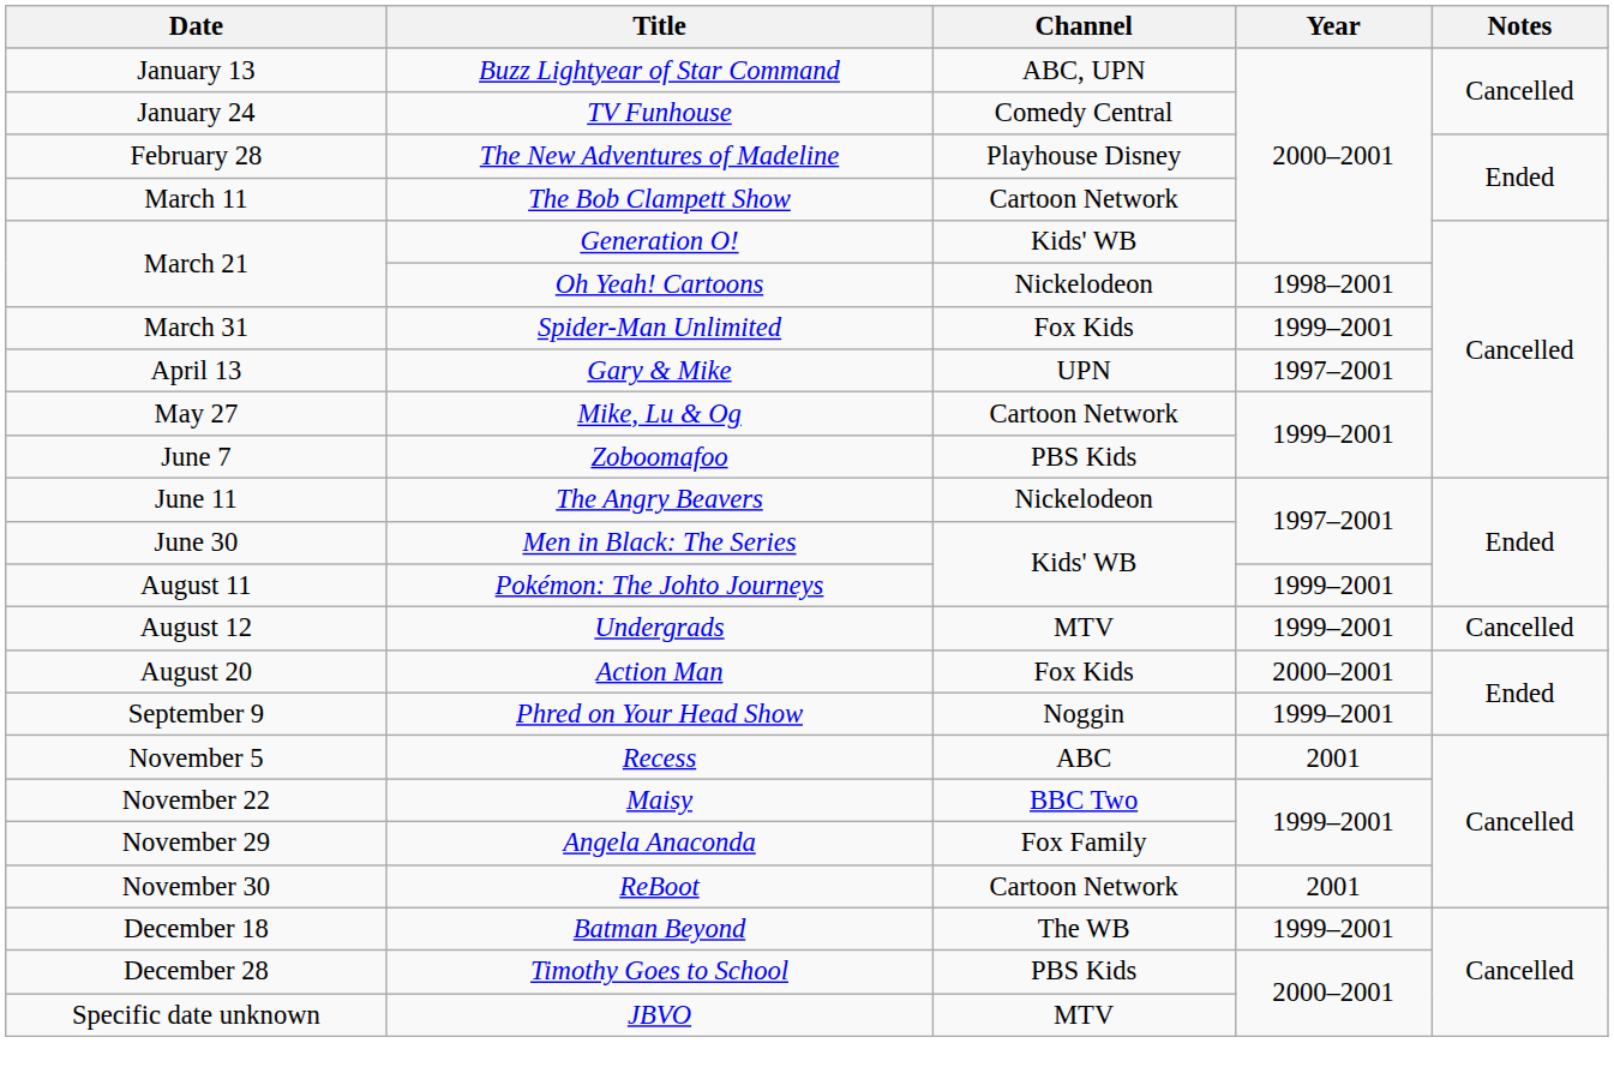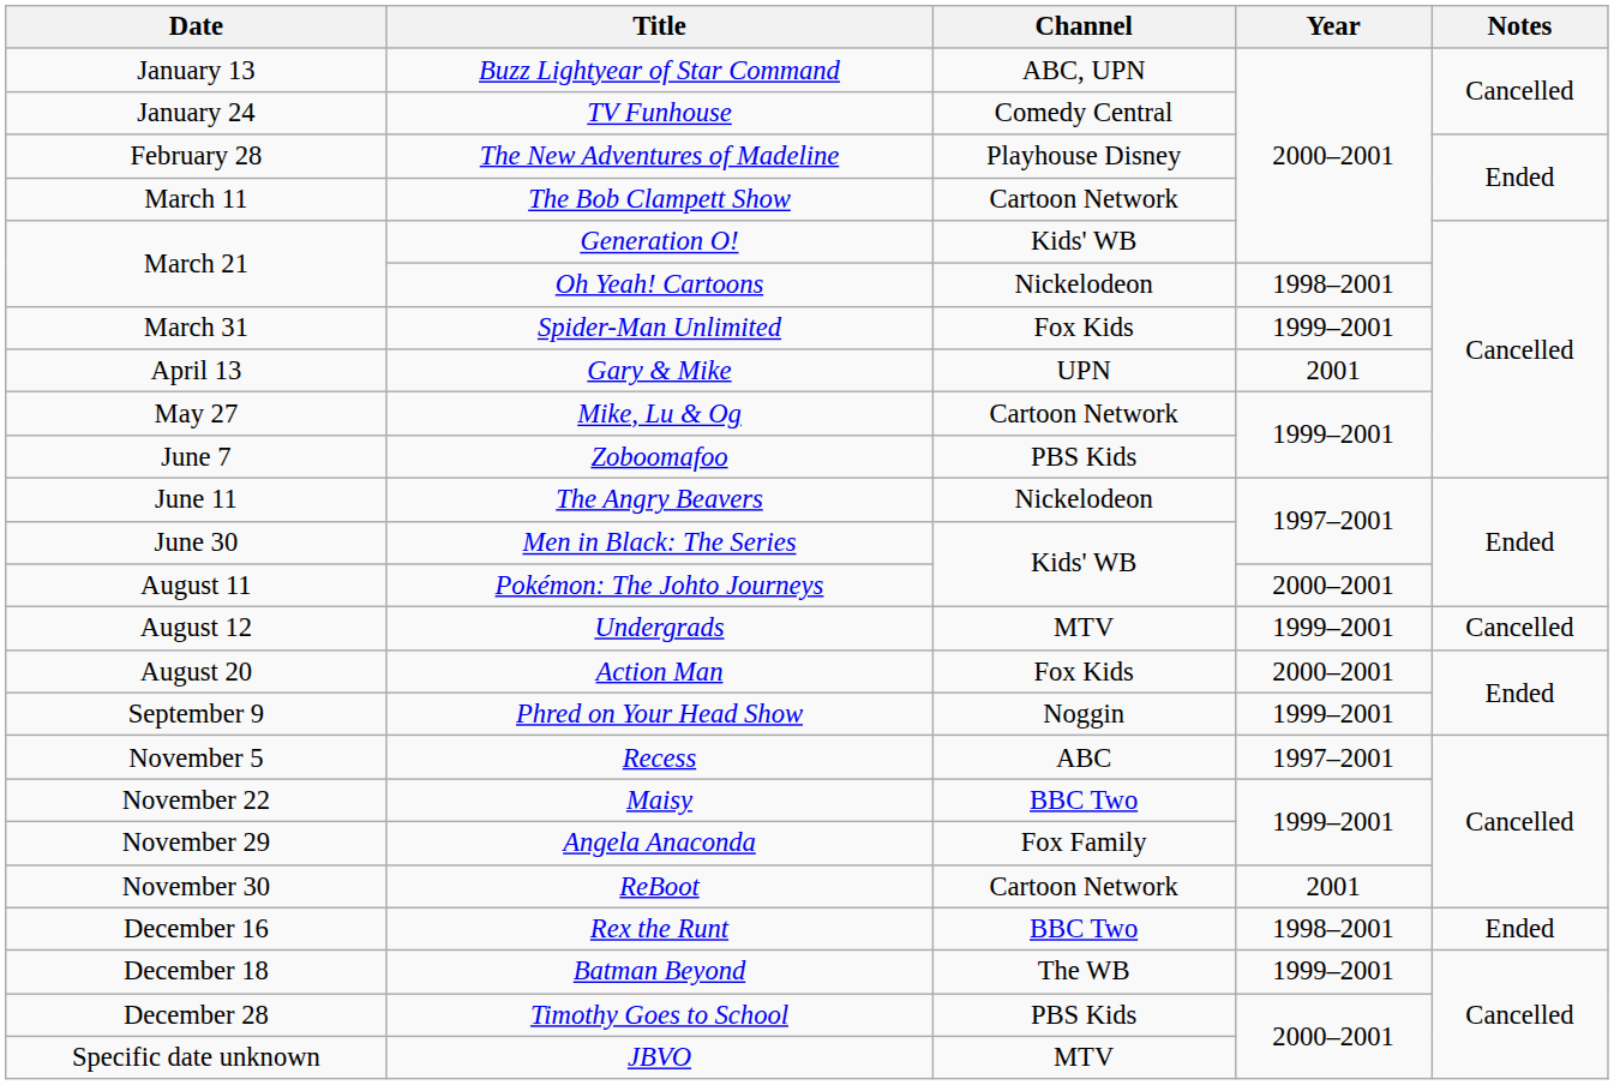Gary & Mike | Year: 1997–2001 -> 2001
Pokémon: The Johto Journeys | Year: 1999–2001 -> 2000–2001
Recess | Year: 2001 -> 1997–2001
+ row: December 16 | Rex the Runt | BBC Two | 1998–2001 | Ended
